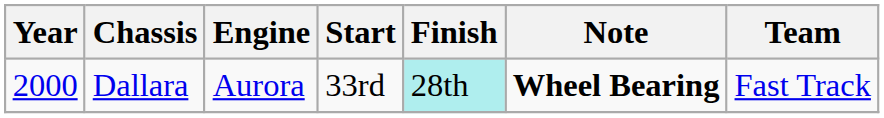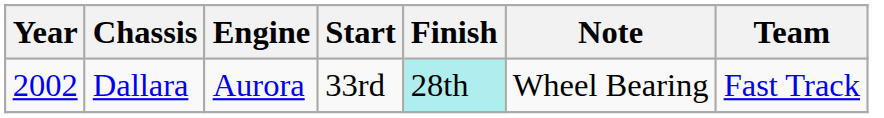Dallara | Year: 2000 -> 2002
Dallara | Note: bold -> normal
